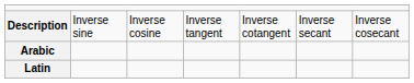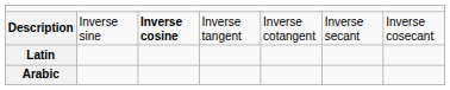Description | column 3: normal -> bold
rows swapped: Latin <-> Arabic
